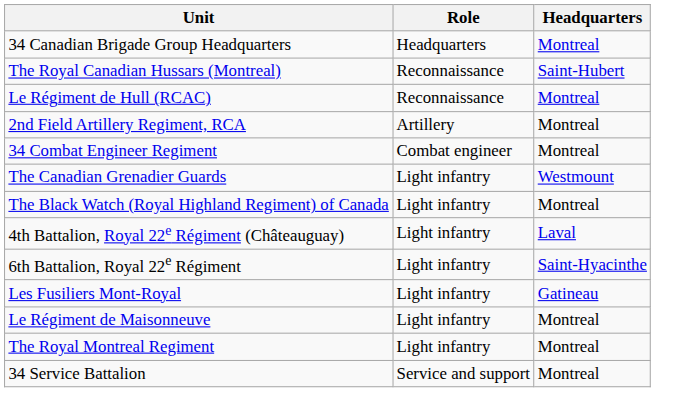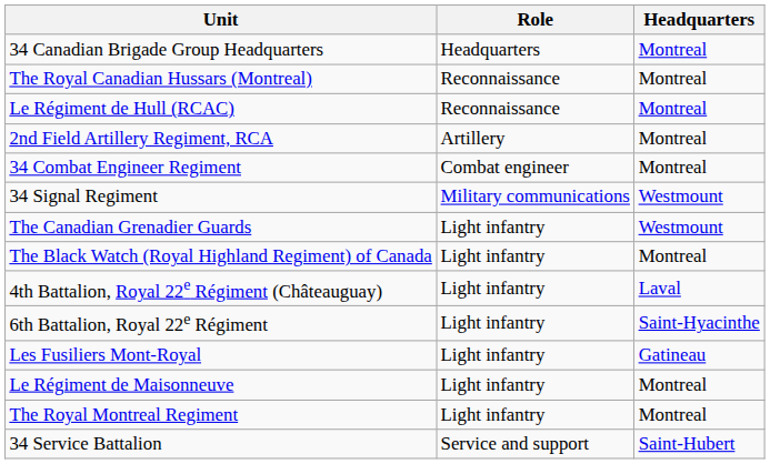The Royal Canadian Hussars (Montreal) | Headquarters: Saint-Hubert -> Montreal
+ row: 34 Signal Regiment | Military communications | Westmount
34 Service Battalion | Headquarters: Montreal -> Saint-Hubert
